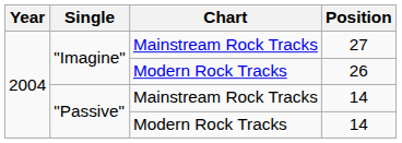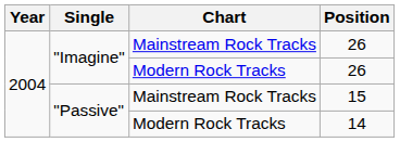"Imagine" / Mainstream Rock Tracks | Position: 27 -> 26
"Passive" / Mainstream Rock Tracks | Position: 14 -> 15
